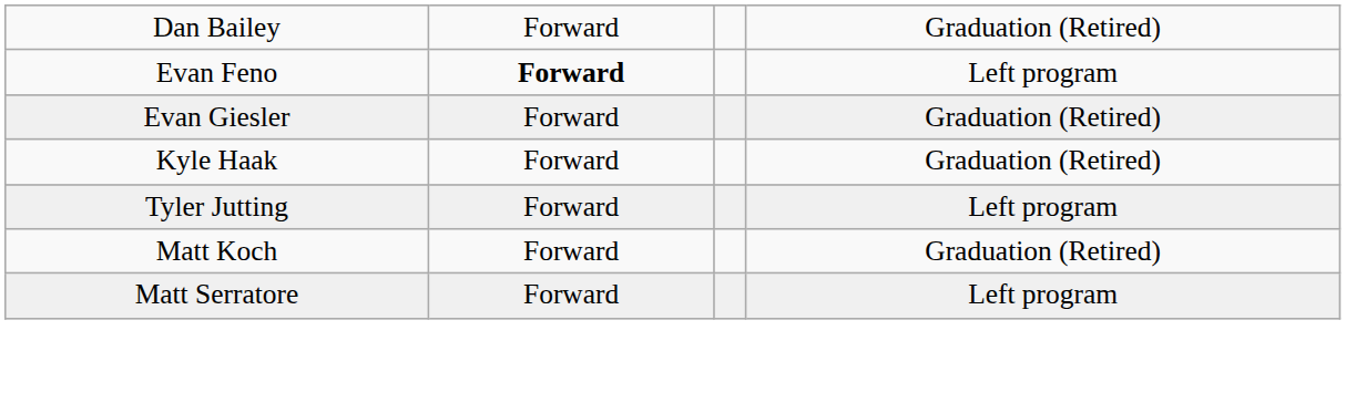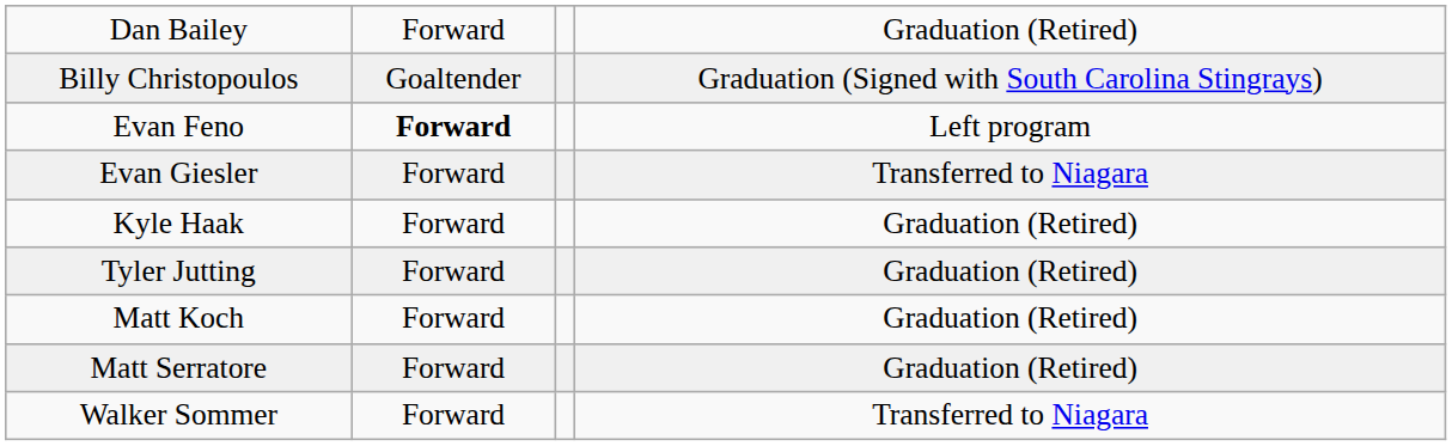+ row: Billy Christopoulos | Goaltender | Graduation (Signed with South Carolina Stingrays)
Evan Giesler | column 4: Graduation (Retired) -> Transferred to Niagara
Tyler Jutting | column 4: Left program -> Graduation (Retired)
Matt Serratore | column 4: Left program -> Graduation (Retired)
+ row: Walker Sommer | Forward | Transferred to Niagara
